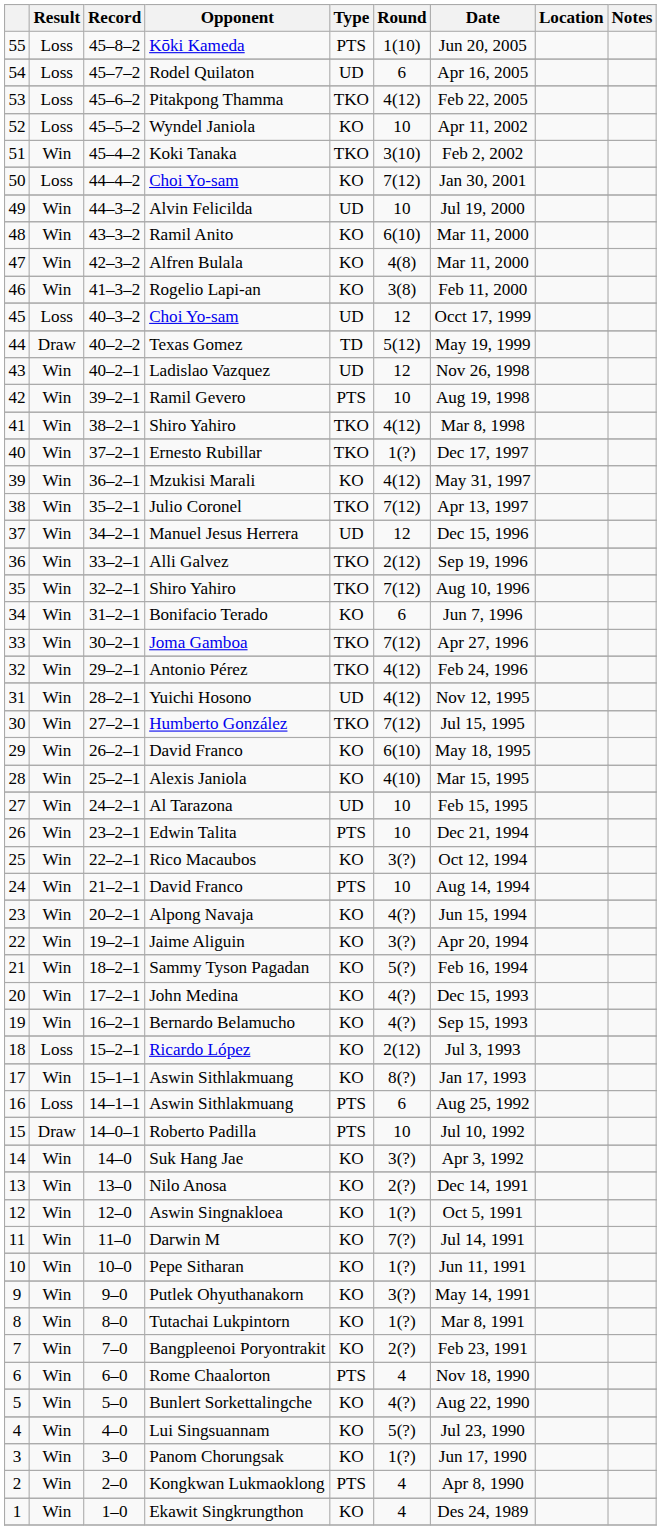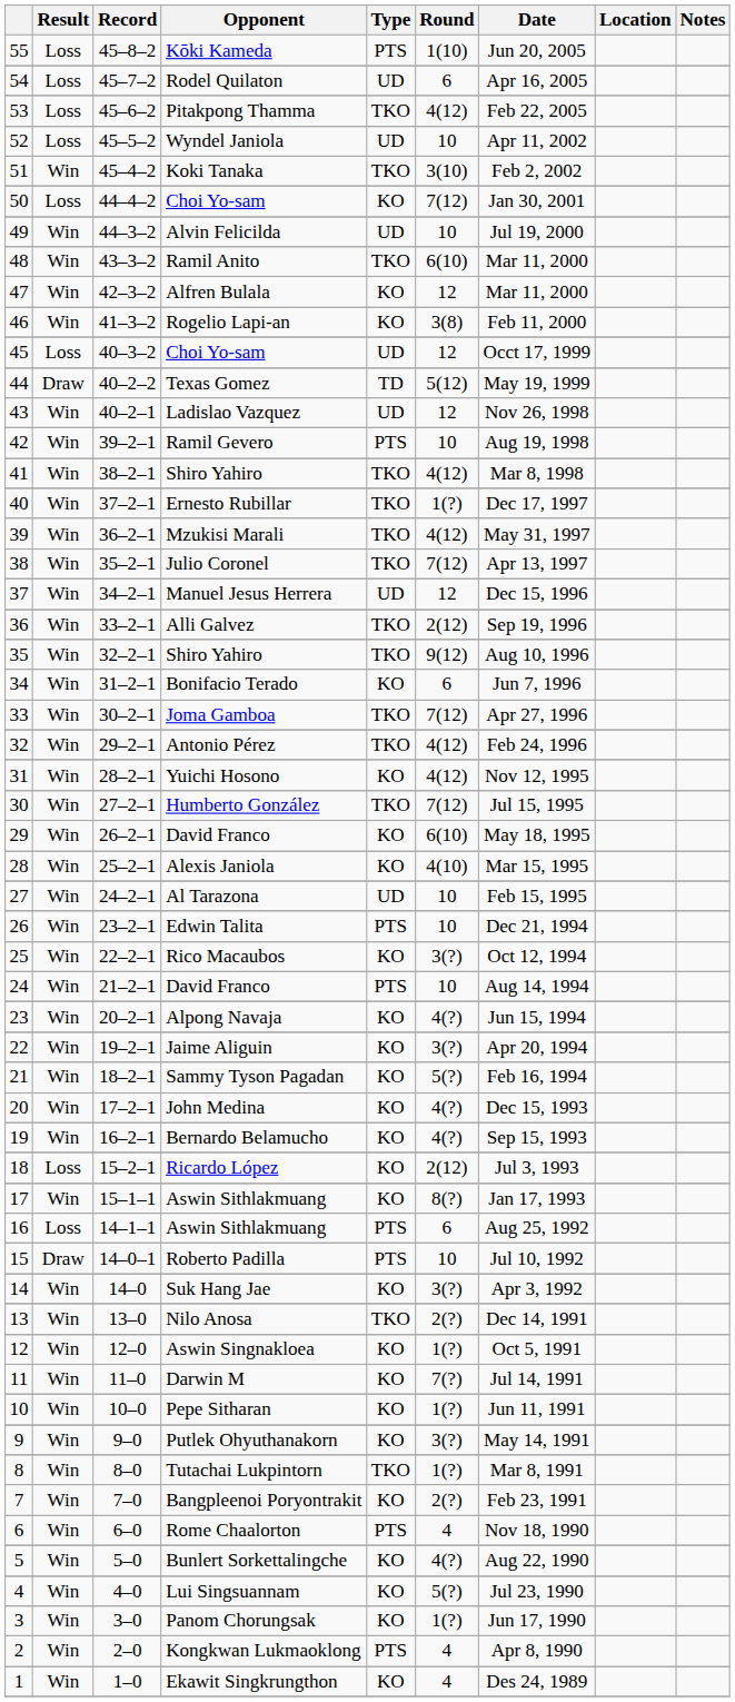Wyndel Janiola | Type: KO -> UD
Ramil Anito | Type: KO -> TKO
Alfren Bulala | Round: 4(8) -> 12
Mzukisi Marali | Type: KO -> TKO
35 / Shiro Yahiro | Round: 7(12) -> 9(12)
Yuichi Hosono | Type: UD -> KO
Nilo Anosa | Type: KO -> TKO
Tutachai Lukpintorn | Type: KO -> TKO
